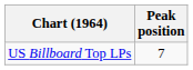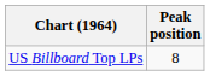US Billboard Top LPs | Peak position: 7 -> 8
